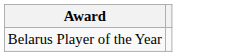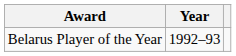+ column: Year | 1992–93
